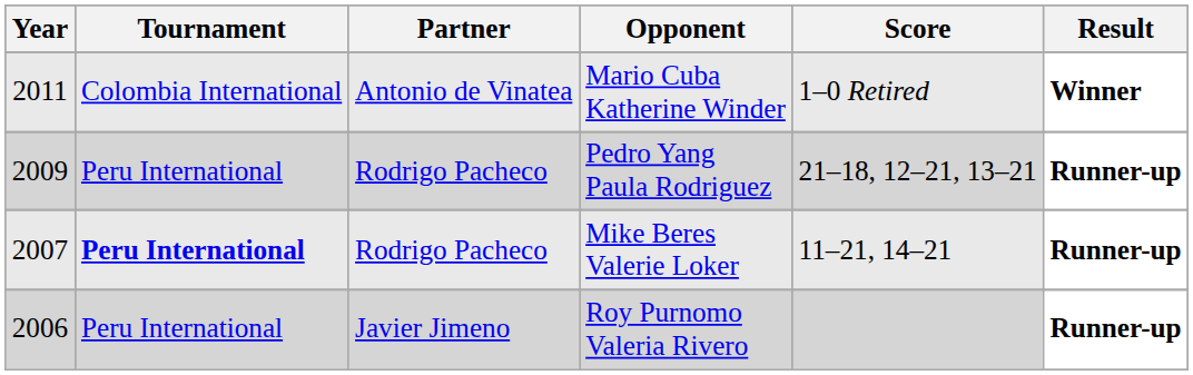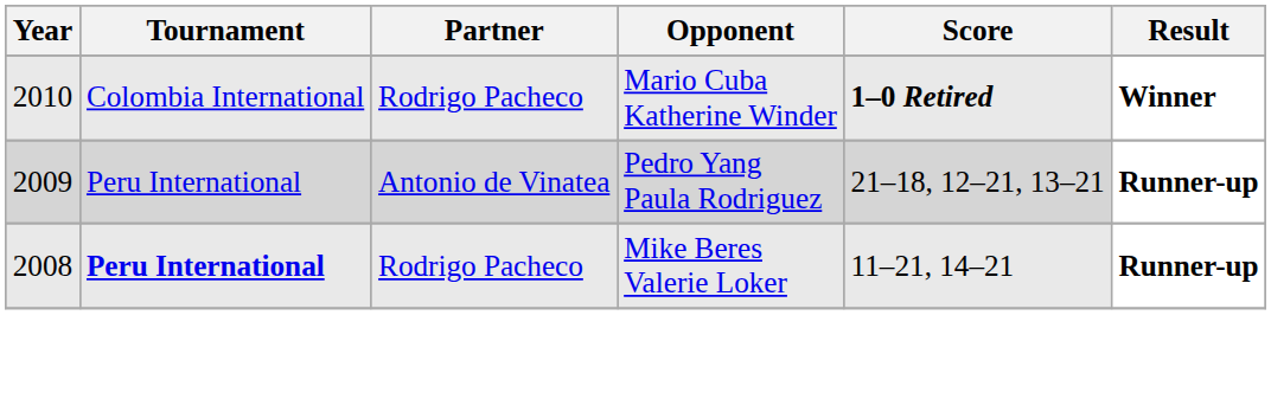Mario Cuba Katherine Winder | Year: 2011 -> 2010
Mario Cuba Katherine Winder | Partner: Antonio de Vinatea -> Rodrigo Pacheco
Mario Cuba Katherine Winder | Score: normal -> bold
Pedro Yang Paula Rodriguez | Partner: Rodrigo Pacheco -> Antonio de Vinatea
Mike Beres Valerie Loker | Year: 2007 -> 2008
- row: 2006 | Peru International | Javier Jimeno | Roy Purnomo Valeria Rivero | Runner-up
